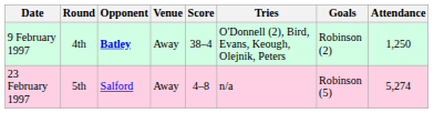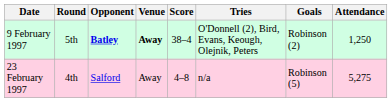9 February 1997 | Round: 4th -> 5th
9 February 1997 | Venue: normal -> bold
23 February 1997 | Round: 5th -> 4th
23 February 1997 | Attendance: 5,274 -> 5,275
